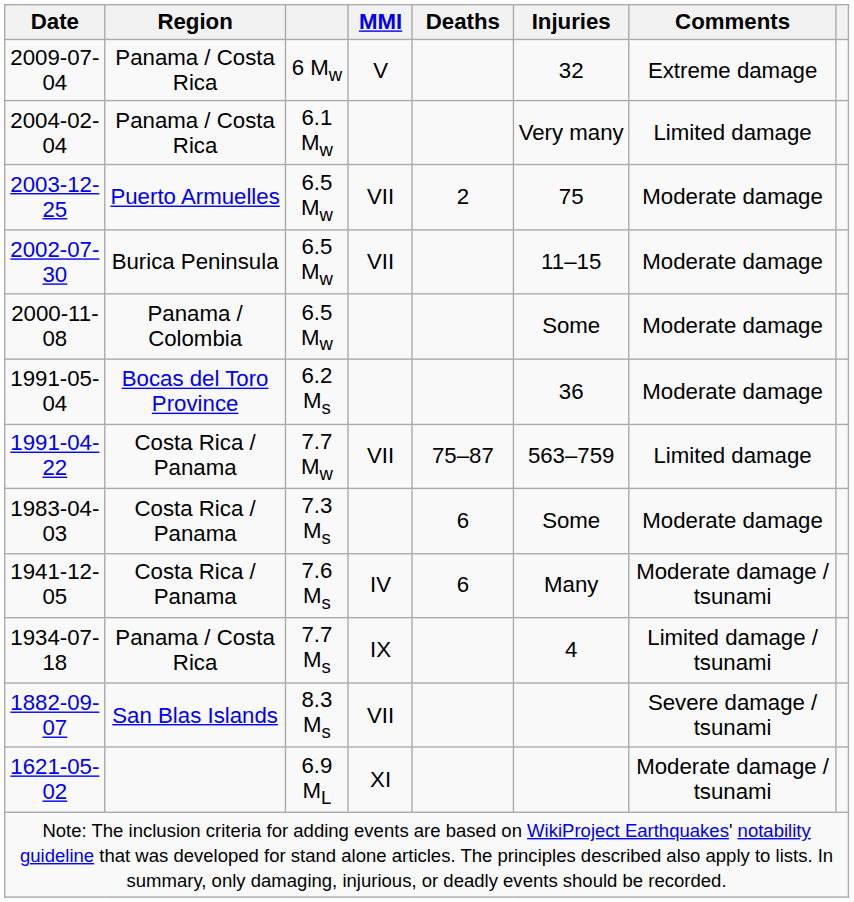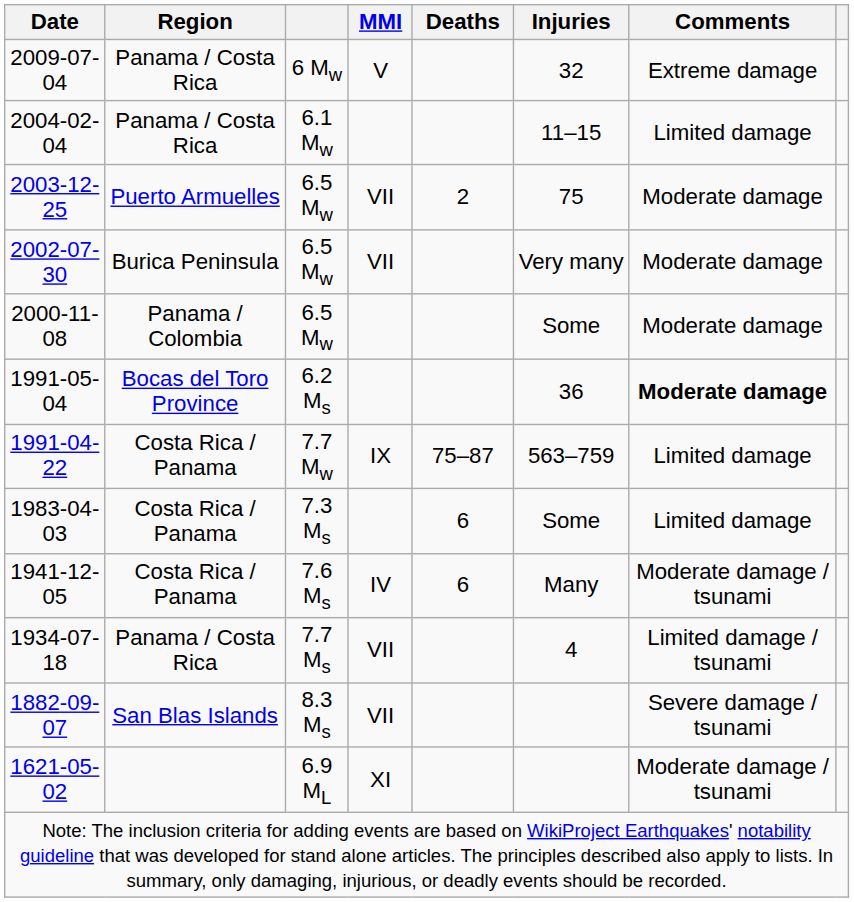2004-02-04 | Injuries: Very many -> 11–15
2002-07-30 | Injuries: 11–15 -> Very many
1991-05-04 | Comments: normal -> bold
1991-04-22 | MMI: VII -> IX
1983-04-03 | Comments: Moderate damage -> Limited damage
1934-07-18 | MMI: IX -> VII
